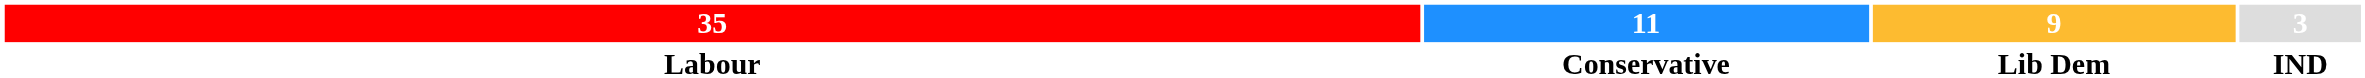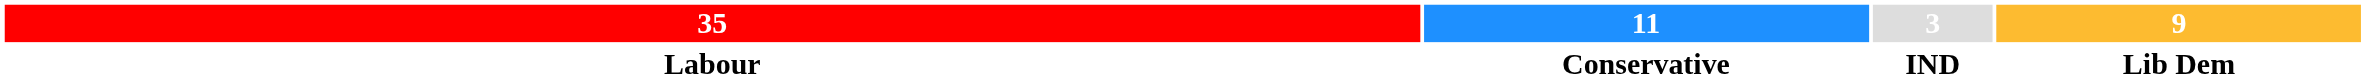columns swapped: 9 <-> 3
